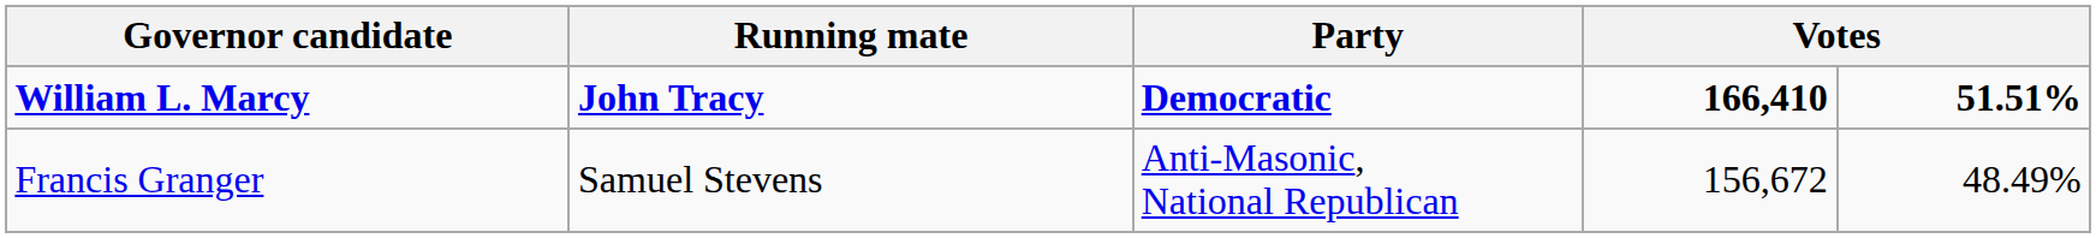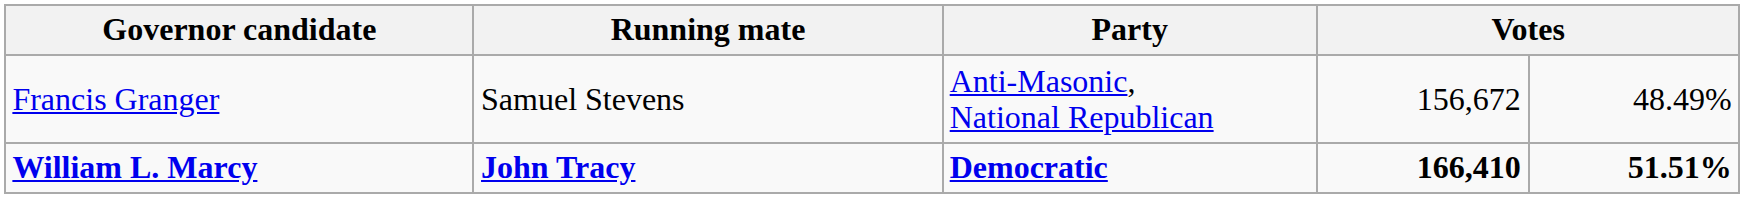rows swapped: William L. Marcy <-> Francis Granger
